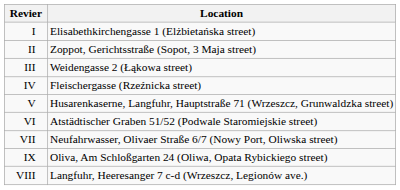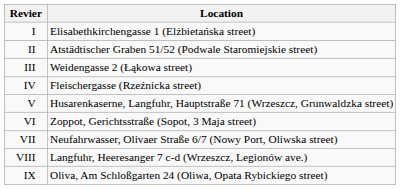II | Location: Zoppot, Gerichtsstraße (Sopot, 3 Maja street) -> Atstädtischer Graben 51/52 (Podwale Staromiejskie street)
VI | Location: Atstädtischer Graben 51/52 (Podwale Staromiejskie street) -> Zoppot, Gerichtsstraße (Sopot, 3 Maja street)
rows swapped: VIII <-> IX
